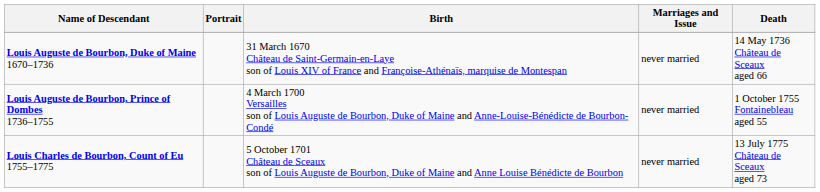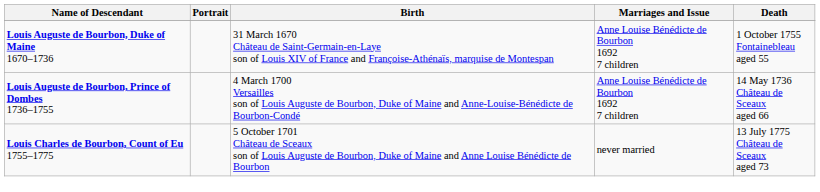Louis Auguste de Bourbon, Duke of Maine 1670–1736 | Marriages and Issue: never married -> Anne Louise Bénédicte de Bourbon 1692 7 children
Louis Auguste de Bourbon, Duke of Maine 1670–1736 | Death: 14 May 1736 Château de Sceaux aged 66 -> 1 October 1755 Fontainebleau aged 55
Louis Auguste de Bourbon, Prince of Dombes 1736–1755 | Marriages and Issue: never married -> Anne Louise Bénédicte de Bourbon 1692 7 children
Louis Auguste de Bourbon, Prince of Dombes 1736–1755 | Death: 1 October 1755 Fontainebleau aged 55 -> 14 May 1736 Château de Sceaux aged 66
